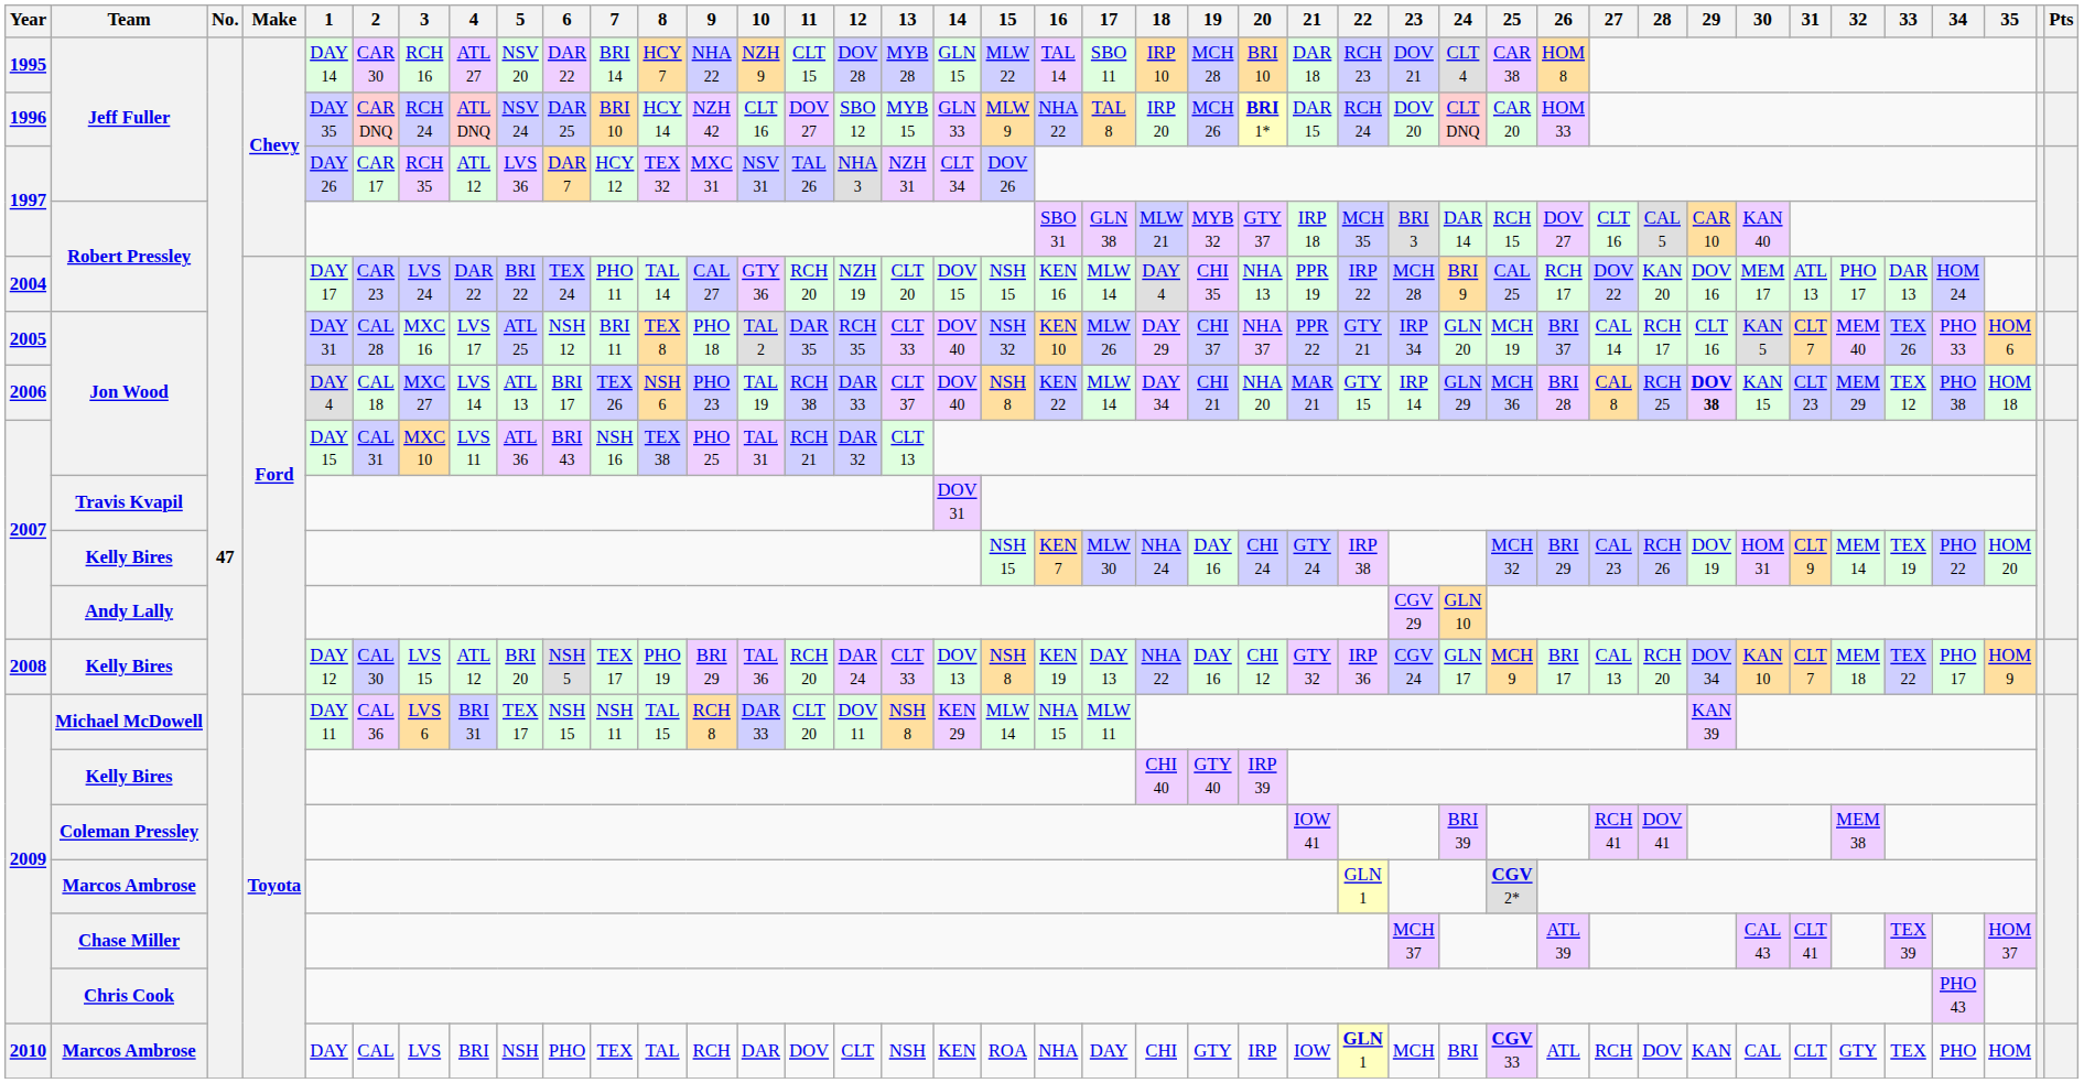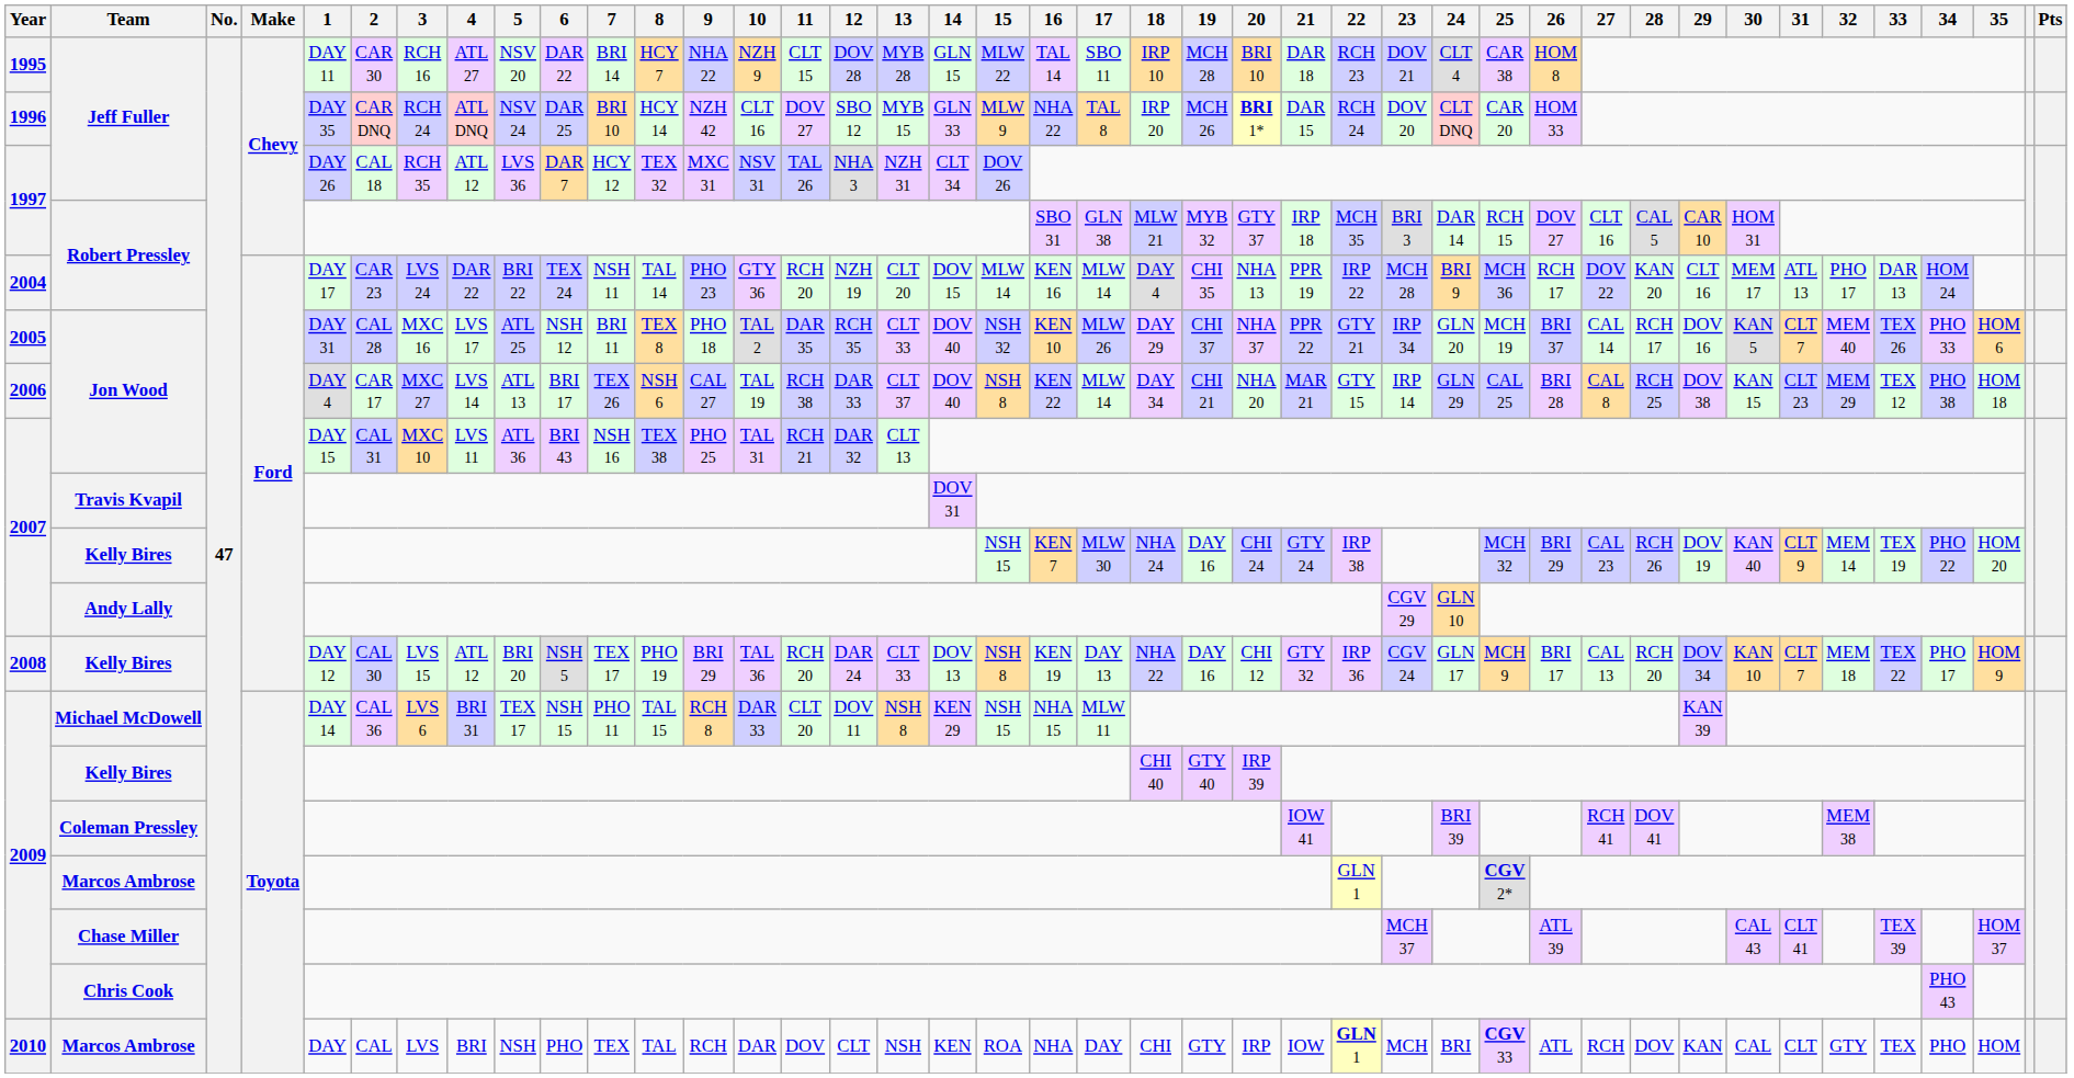1995 / Jeff Fuller | 1: DAY 14 -> DAY 11
1997 / Jeff Fuller | 2: CAR 17 -> CAL 18
1997 / Robert Pressley | 30: KAN 40 -> HOM 31
2004 / Robert Pressley | 7: PHO 11 -> NSH 11
2004 / Robert Pressley | 9: CAL 27 -> PHO 23
2004 / Robert Pressley | 15: NSH 15 -> MLW 14
2004 / Robert Pressley | 25: CAL 25 -> MCH 36
2004 / Robert Pressley | 29: DOV 16 -> CLT 16
2005 / Jon Wood | 29: CLT 16 -> DOV 16
2006 / Jon Wood | 2: CAL 18 -> CAR 17
2006 / Jon Wood | 9: PHO 23 -> CAL 27
2006 / Jon Wood | 25: MCH 36 -> CAL 25
2006 / Jon Wood | 29: bold -> normal
2007 / Kelly Bires | 30: HOM 31 -> KAN 40
Michael McDowell | 1: DAY 11 -> DAY 14
Michael McDowell | 7: NSH 11 -> PHO 11
Michael McDowell | 15: MLW 14 -> NSH 15
